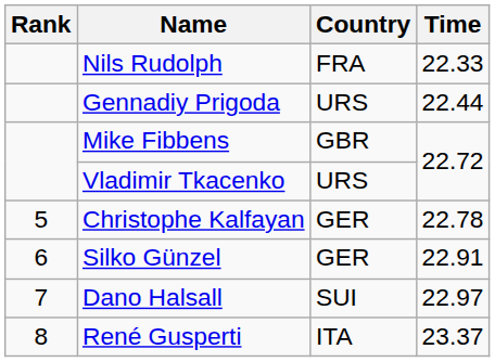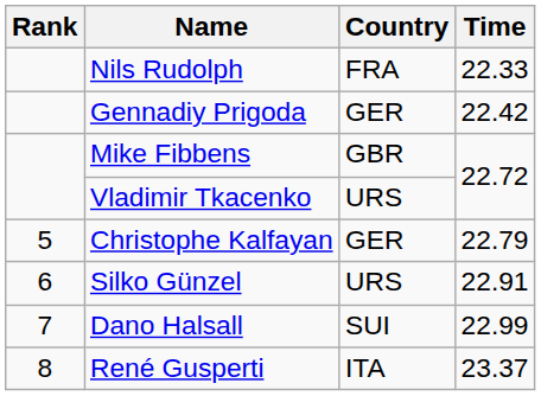Gennadiy Prigoda | Country: URS -> GER
Gennadiy Prigoda | Time: 22.44 -> 22.42
Christophe Kalfayan | Time: 22.78 -> 22.79
Silko Günzel | Country: GER -> URS
Dano Halsall | Time: 22.97 -> 22.99
